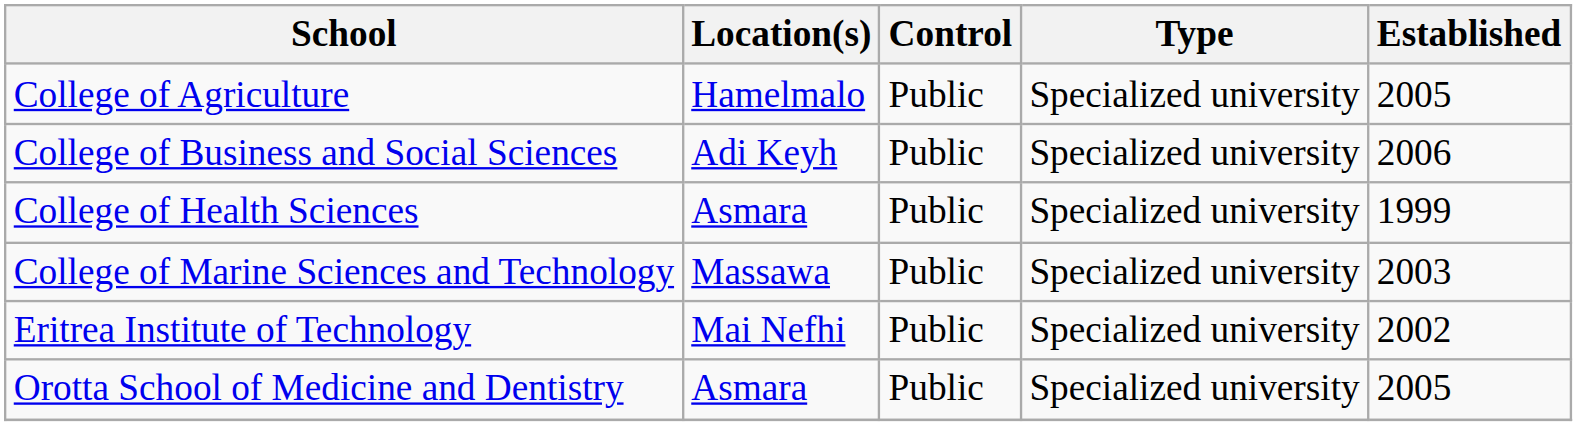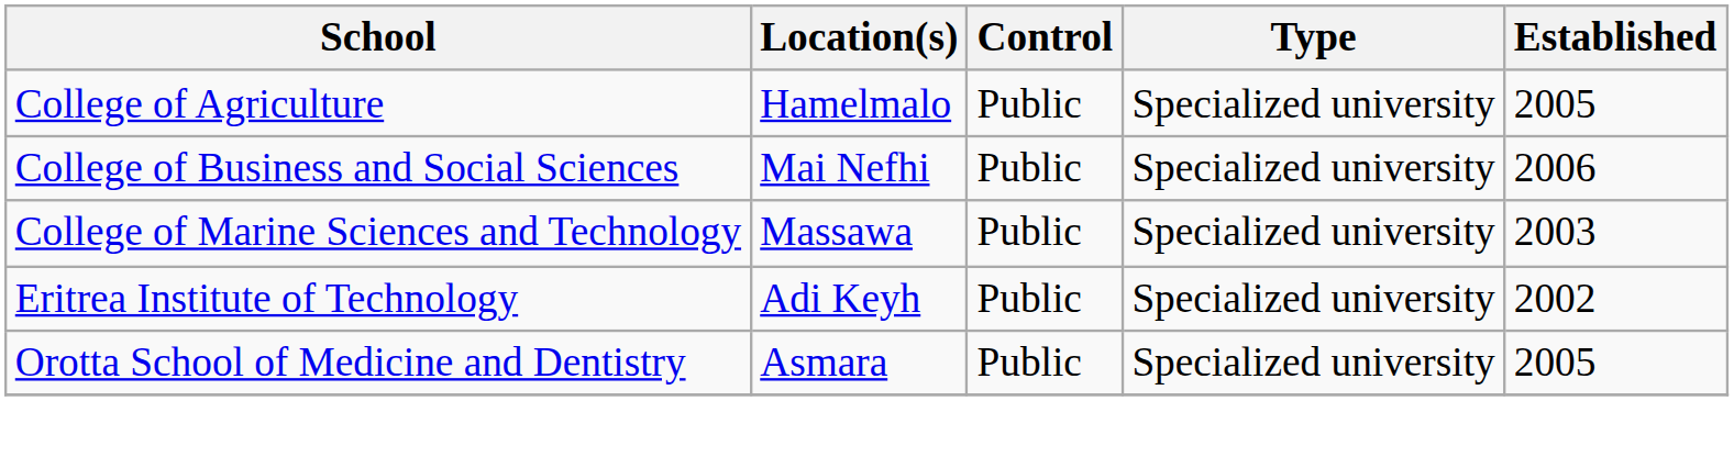College of Business and Social Sciences | Location(s): Adi Keyh -> Mai Nefhi
- row: College of Health Sciences | Asmara | Public | Specialized university | 1999
Eritrea Institute of Technology | Location(s): Mai Nefhi -> Adi Keyh
